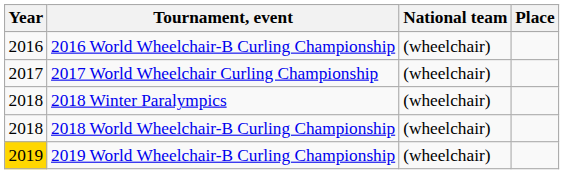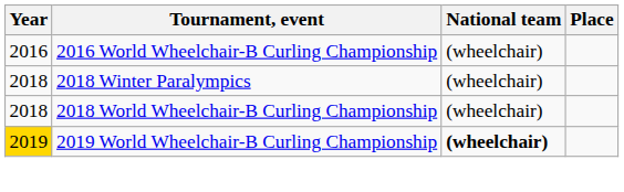- row: 2017 | 2017 World Wheelchair Curling Championship | (wheelchair)
2019 World Wheelchair-B Curling Championship | National team: normal -> bold
